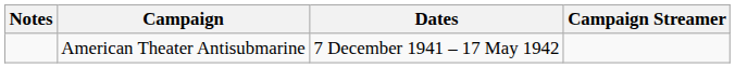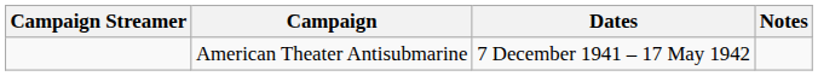columns swapped: Campaign Streamer <-> Notes
